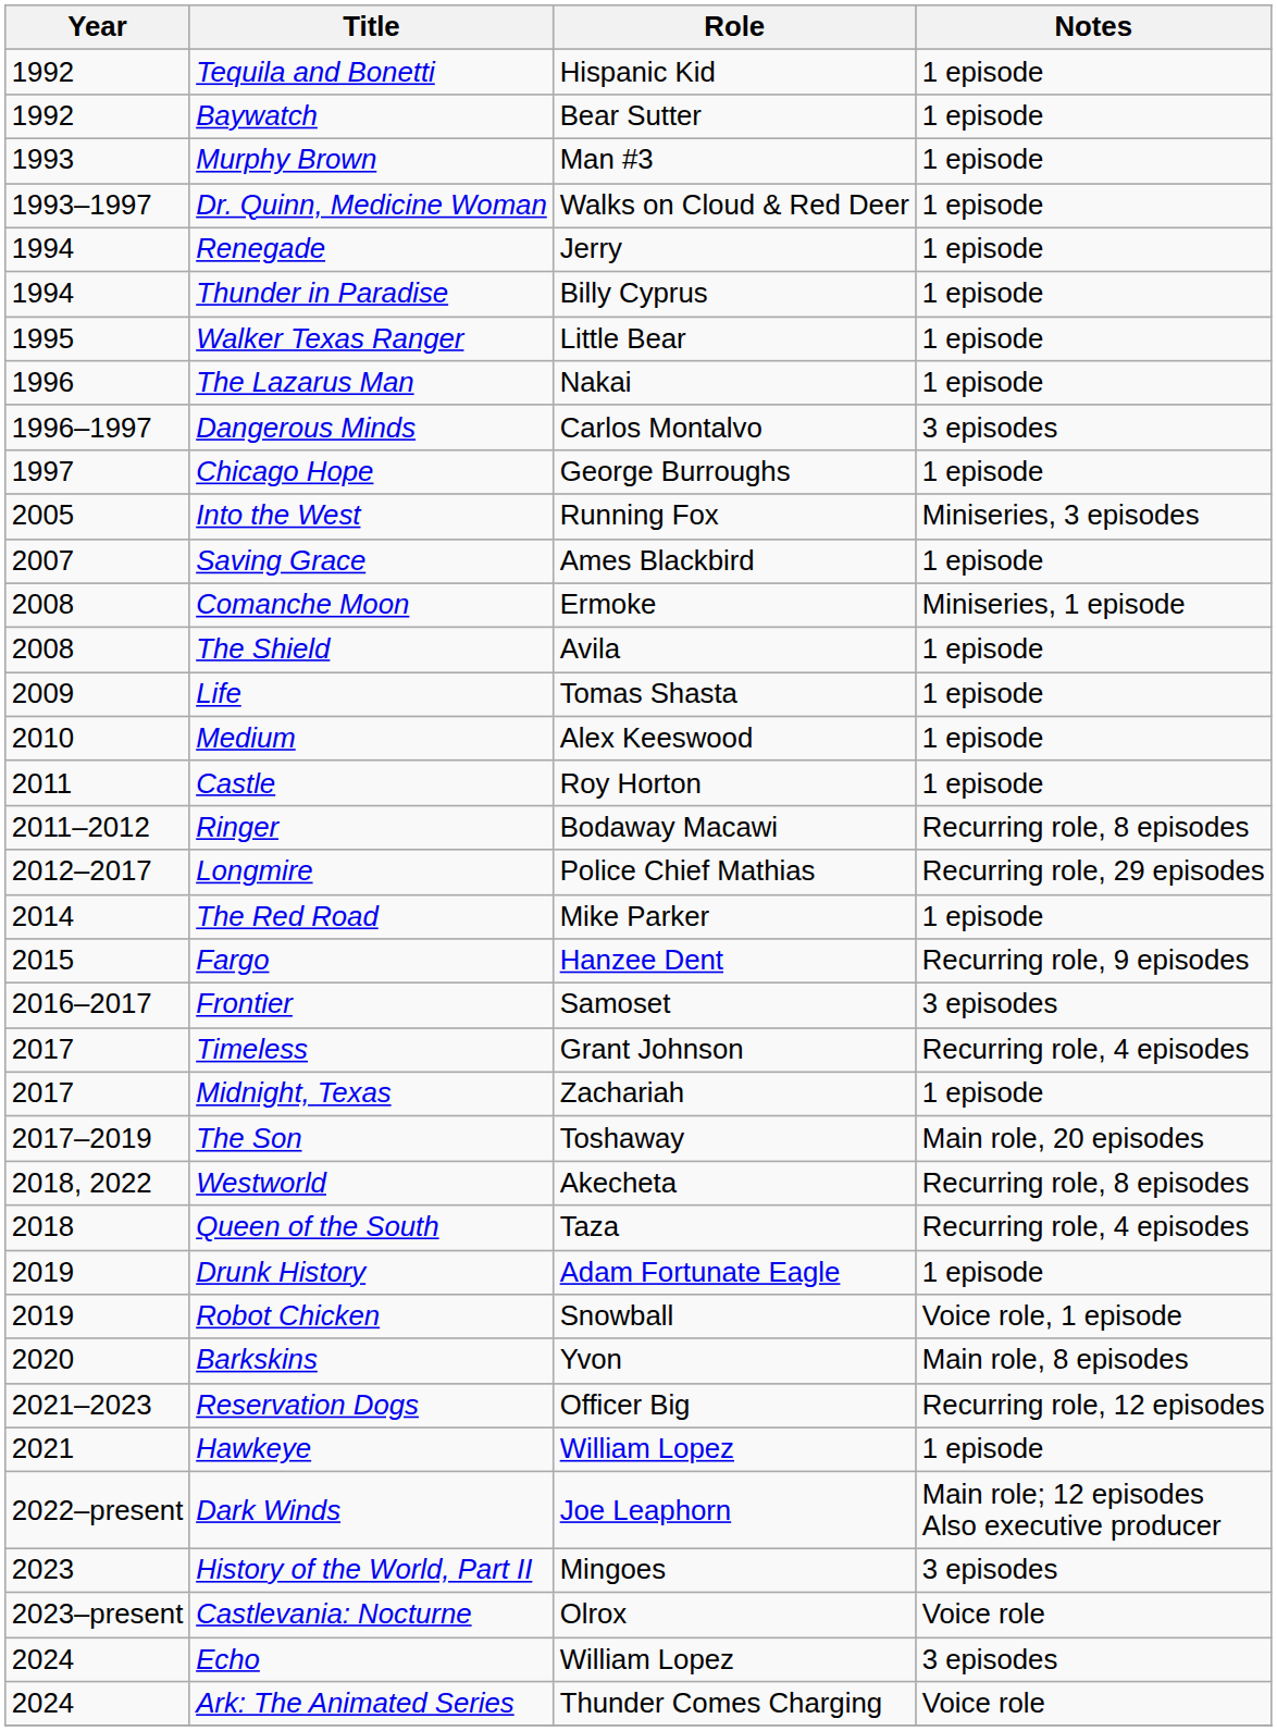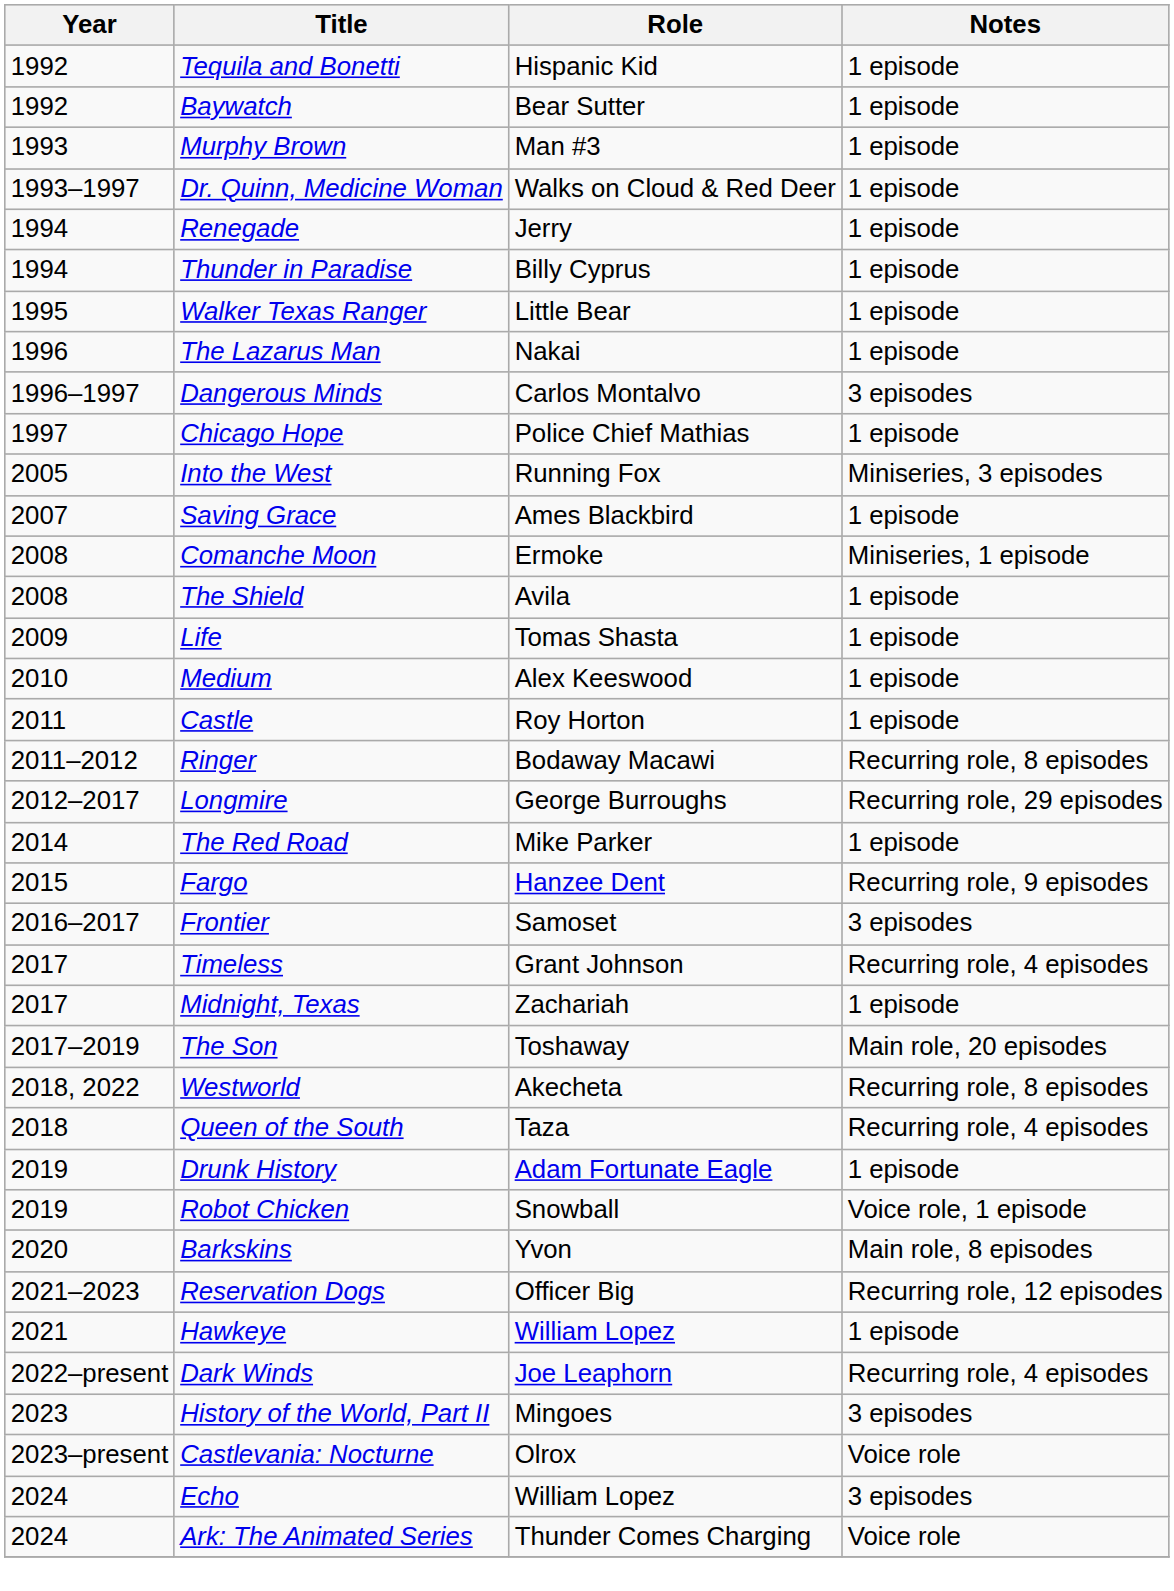Chicago Hope | Role: George Burroughs -> Police Chief Mathias
Longmire | Role: Police Chief Mathias -> George Burroughs
Dark Winds | Notes: Main role; 12 episodes Also executive producer -> Recurring role, 4 episodes
